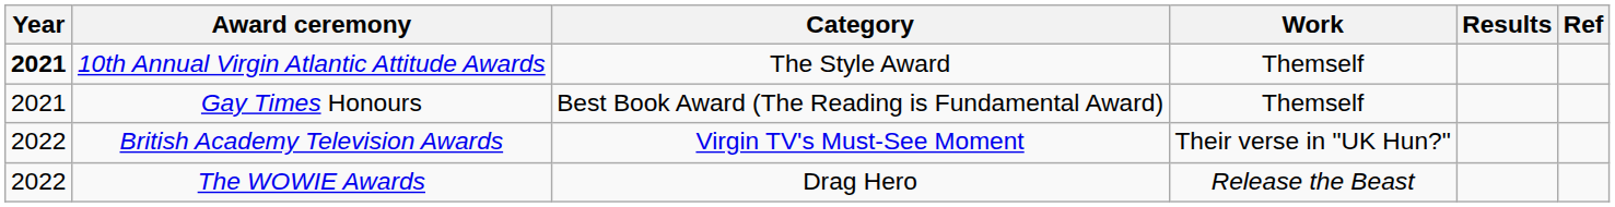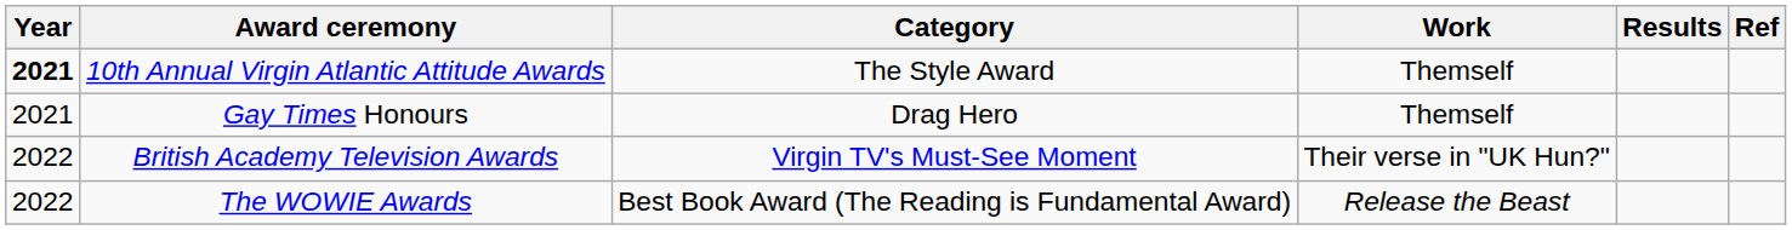Gay Times Honours | Category: Best Book Award (The Reading is Fundamental Award) -> Drag Hero
The WOWIE Awards | Category: Drag Hero -> Best Book Award (The Reading is Fundamental Award)
